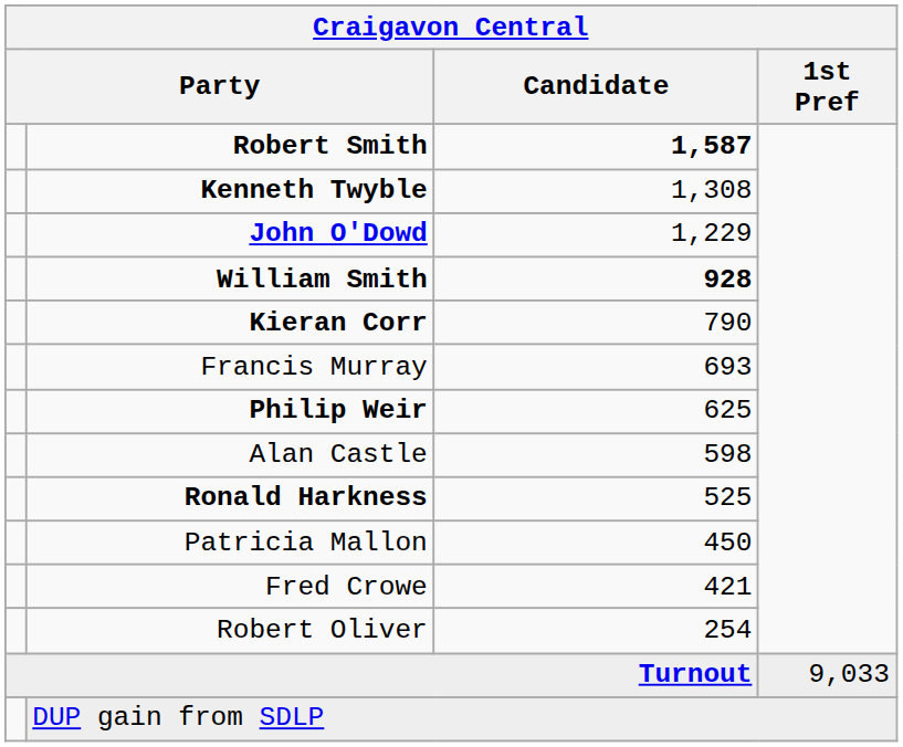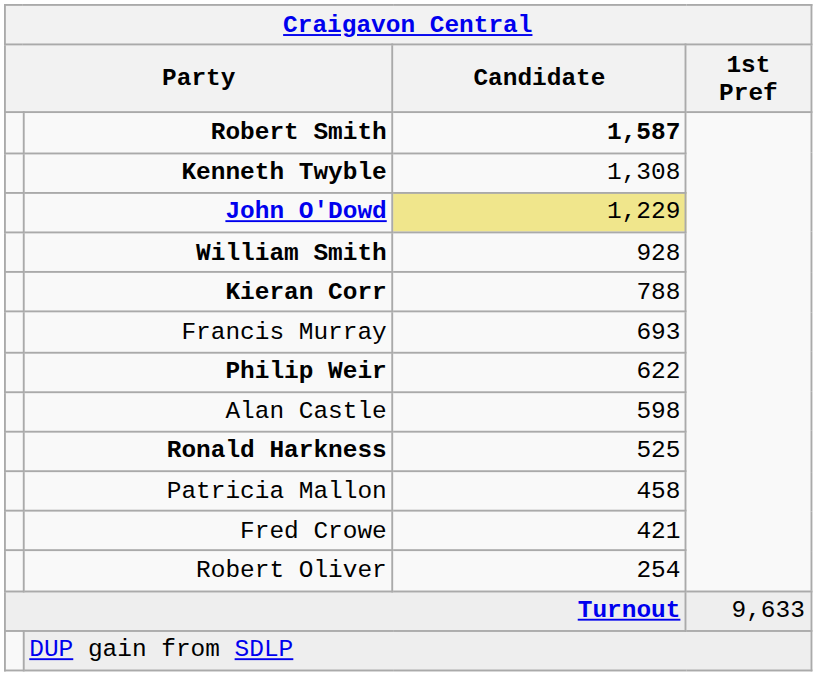John O'Dowd | Candidate: no background -> khaki background
William Smith | Candidate: bold -> normal
Kieran Corr | Candidate: 790 -> 788
Philip Weir | Candidate: 625 -> 622
Patricia Mallon | Candidate: 450 -> 458
Turnout | 1st Pref: 9,033 -> 9,633
